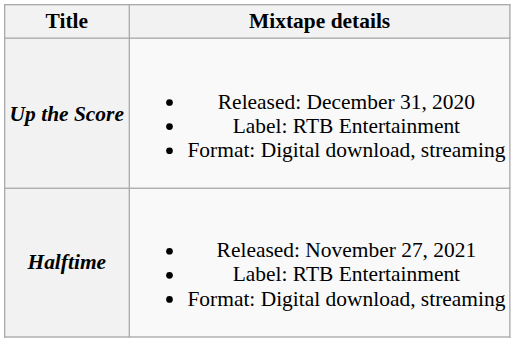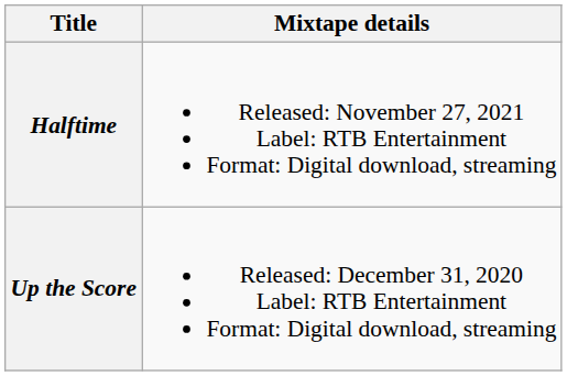rows swapped: Up the Score <-> Halftime
